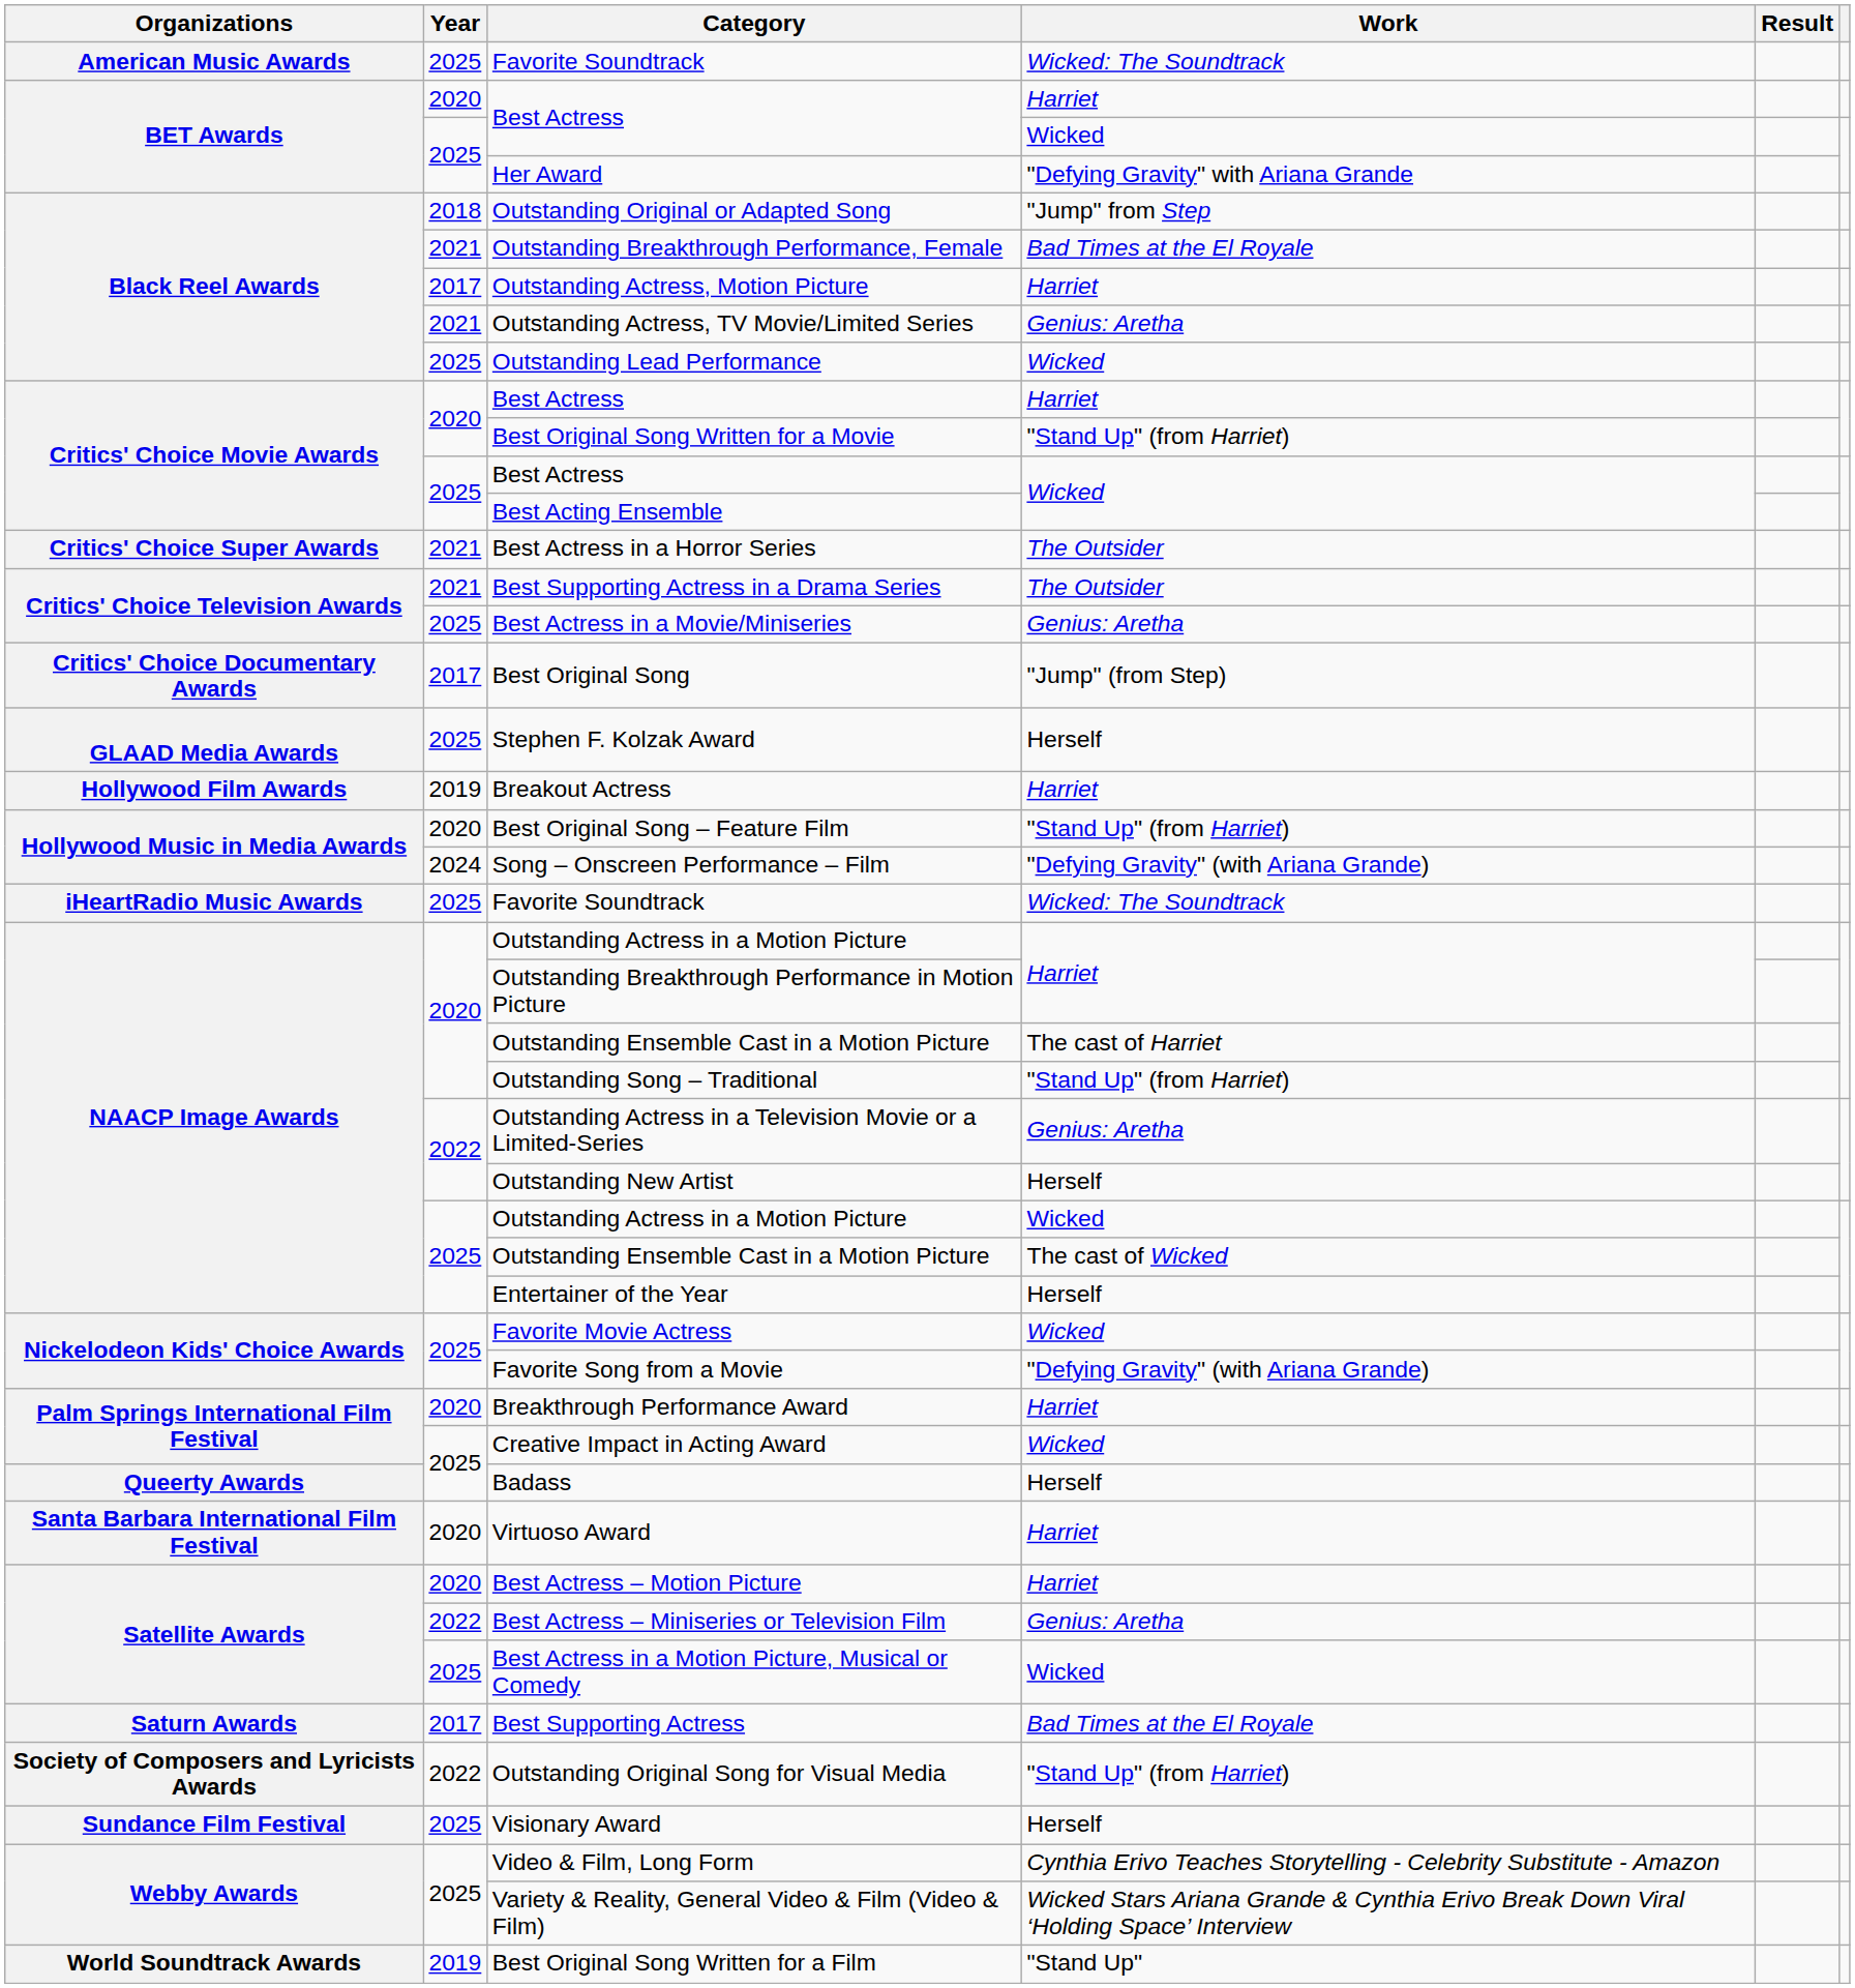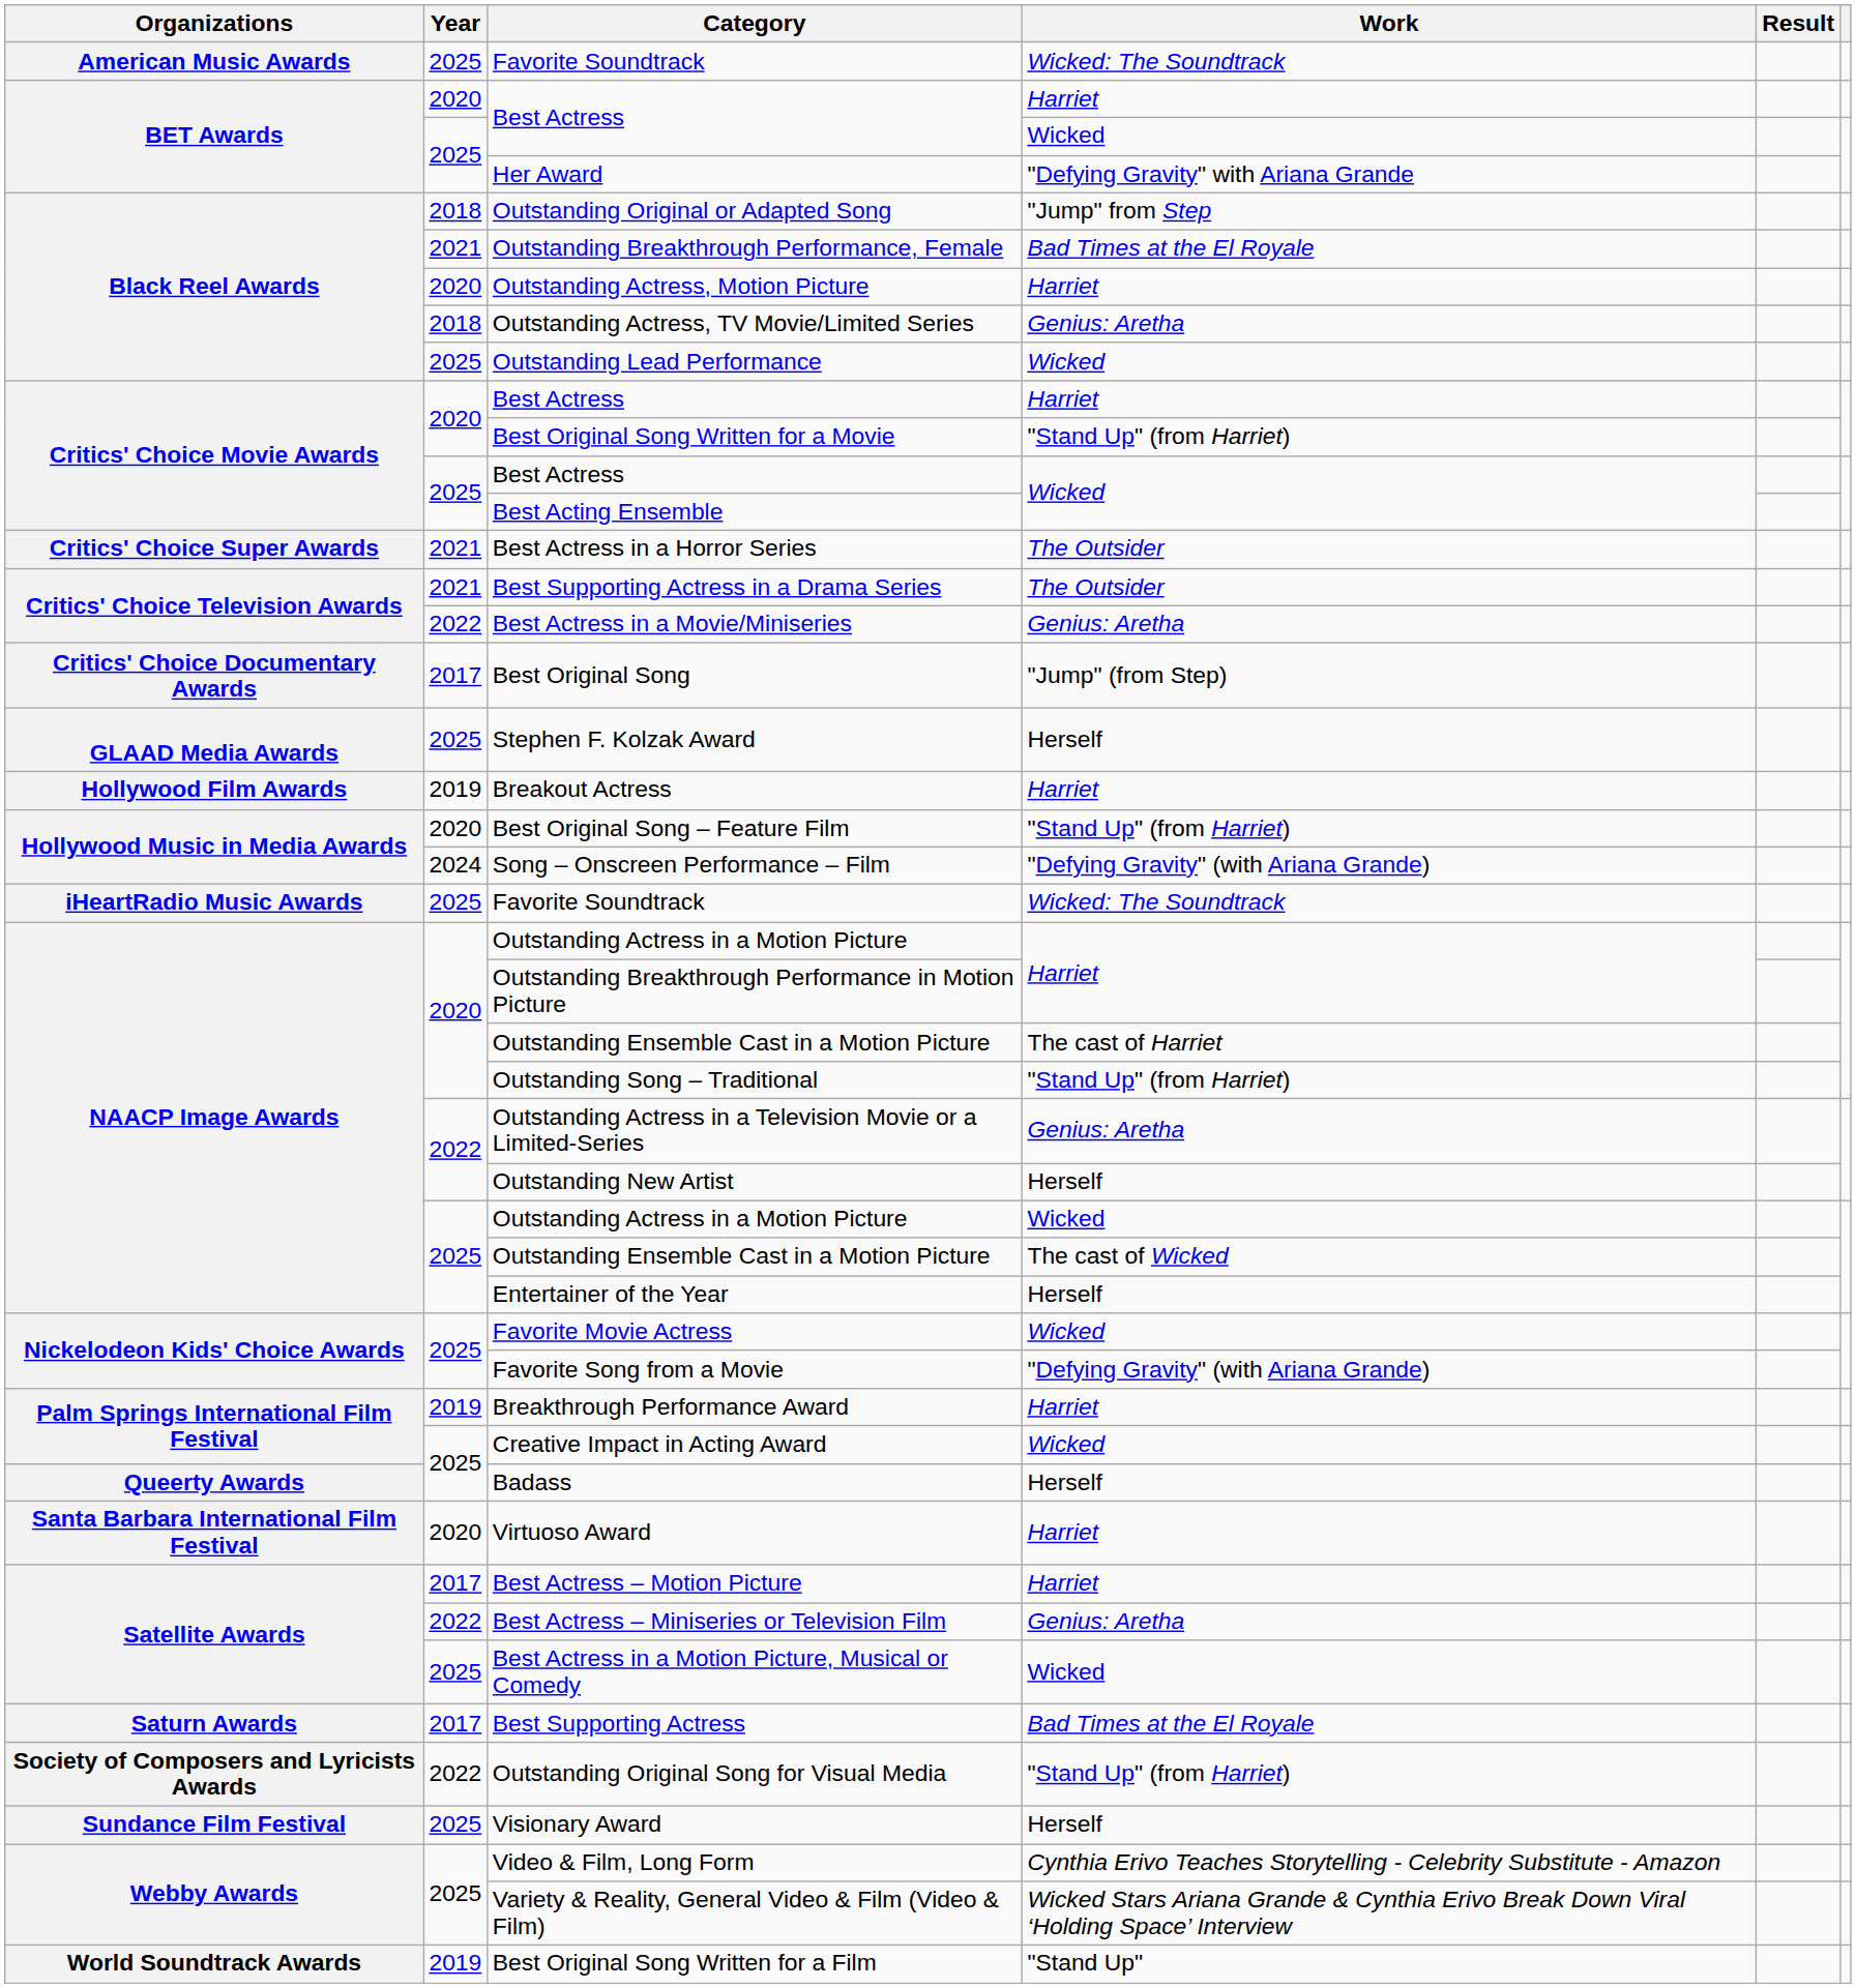Outstanding Actress, Motion Picture | Year: 2017 -> 2020
Outstanding Actress, TV Movie/Limited Series | Year: 2021 -> 2018
Best Actress in a Movie/Miniseries | Year: 2025 -> 2022
Breakthrough Performance Award | Year: 2020 -> 2019
Best Actress – Motion Picture | Year: 2020 -> 2017
